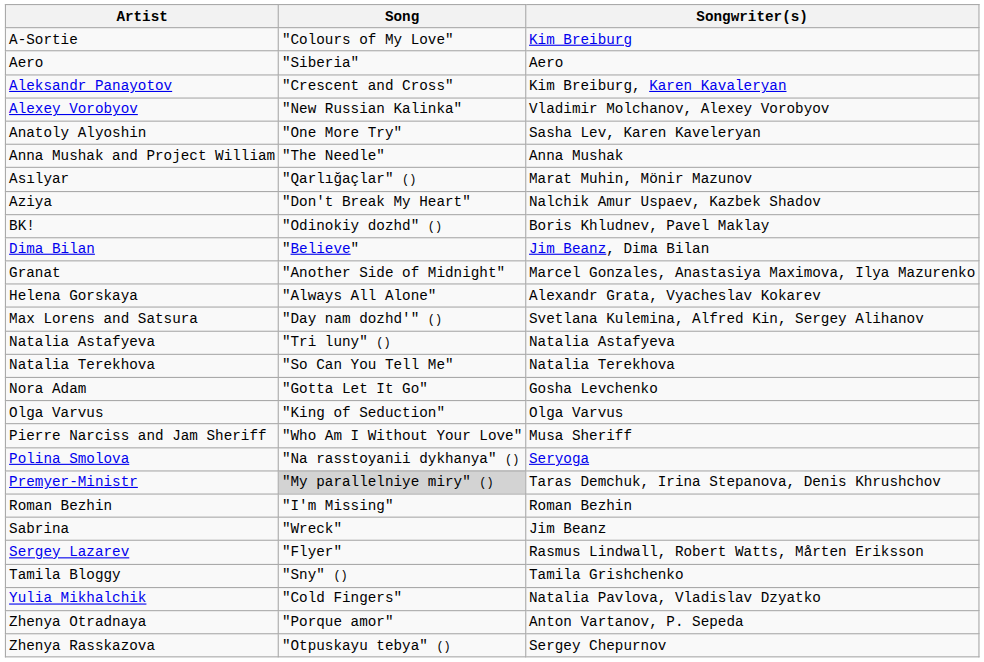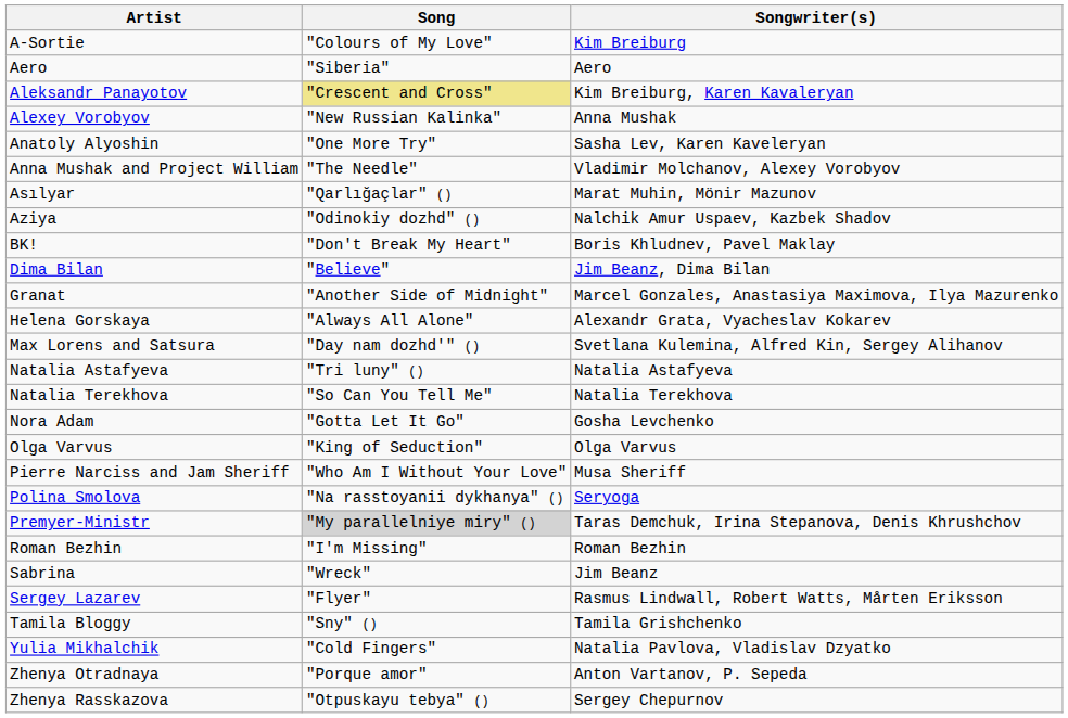Aleksandr Panayotov | Song: no background -> khaki background
Alexey Vorobyov | Songwriter(s): Vladimir Molchanov, Alexey Vorobyov -> Anna Mushak
Anna Mushak and Project William | Songwriter(s): Anna Mushak -> Vladimir Molchanov, Alexey Vorobyov
Aziya | Song: "Don't Break My Heart" -> "Odinokiy dozhd" ()
BK! | Song: "Odinokiy dozhd" () -> "Don't Break My Heart"
